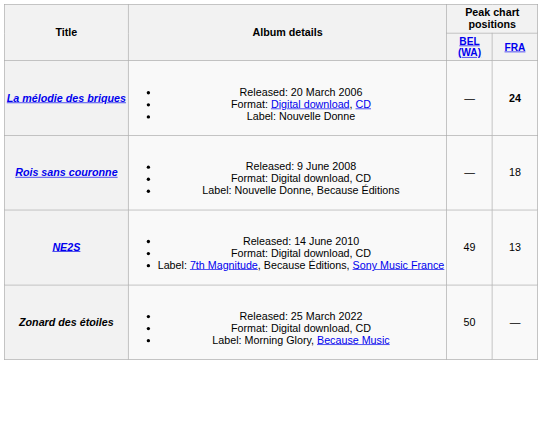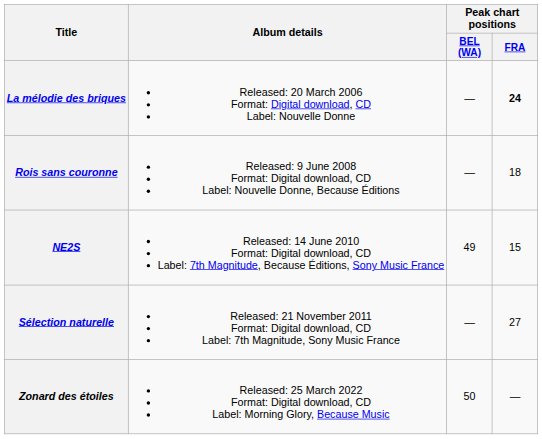NE2S | Peak chart positions / FRA: 13 -> 15
+ row: Sélection naturelle | Released: 21 November 2011 Format: Digital download, CD Label: 7th Magnitude, Sony Music France | — | 27
